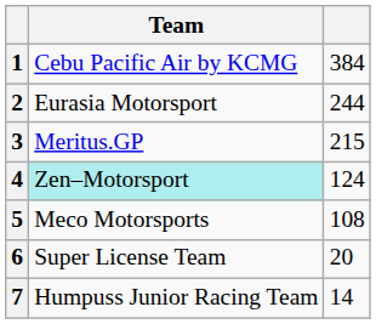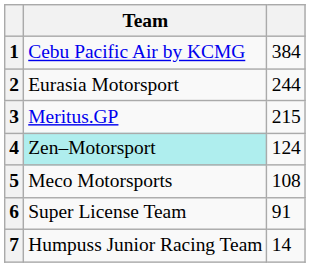6 | column 3: 20 -> 91
